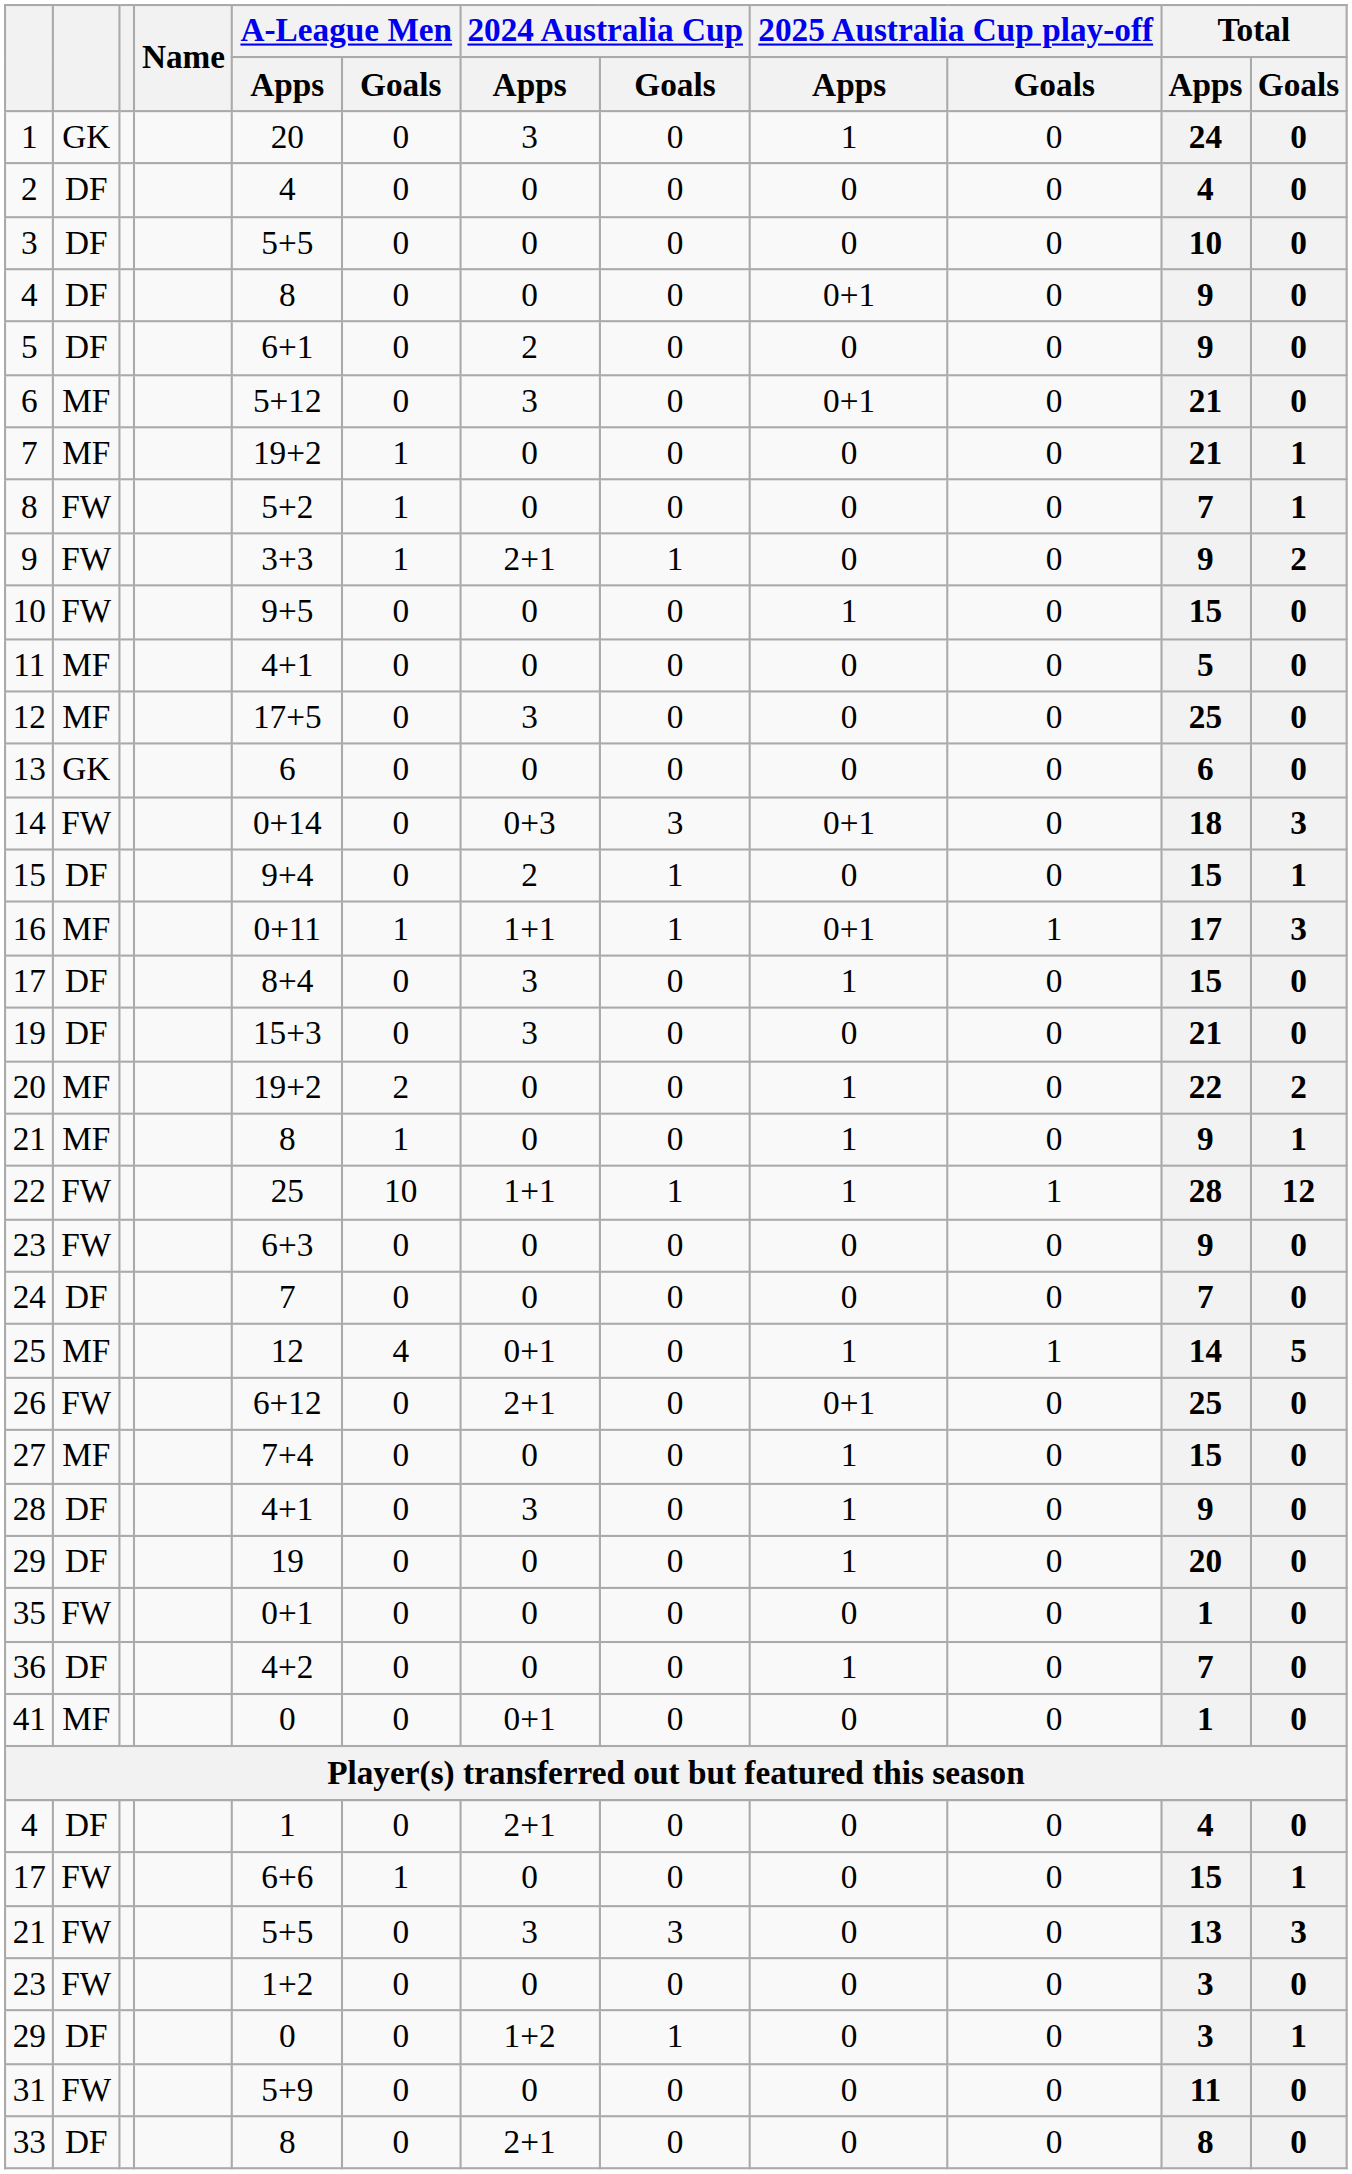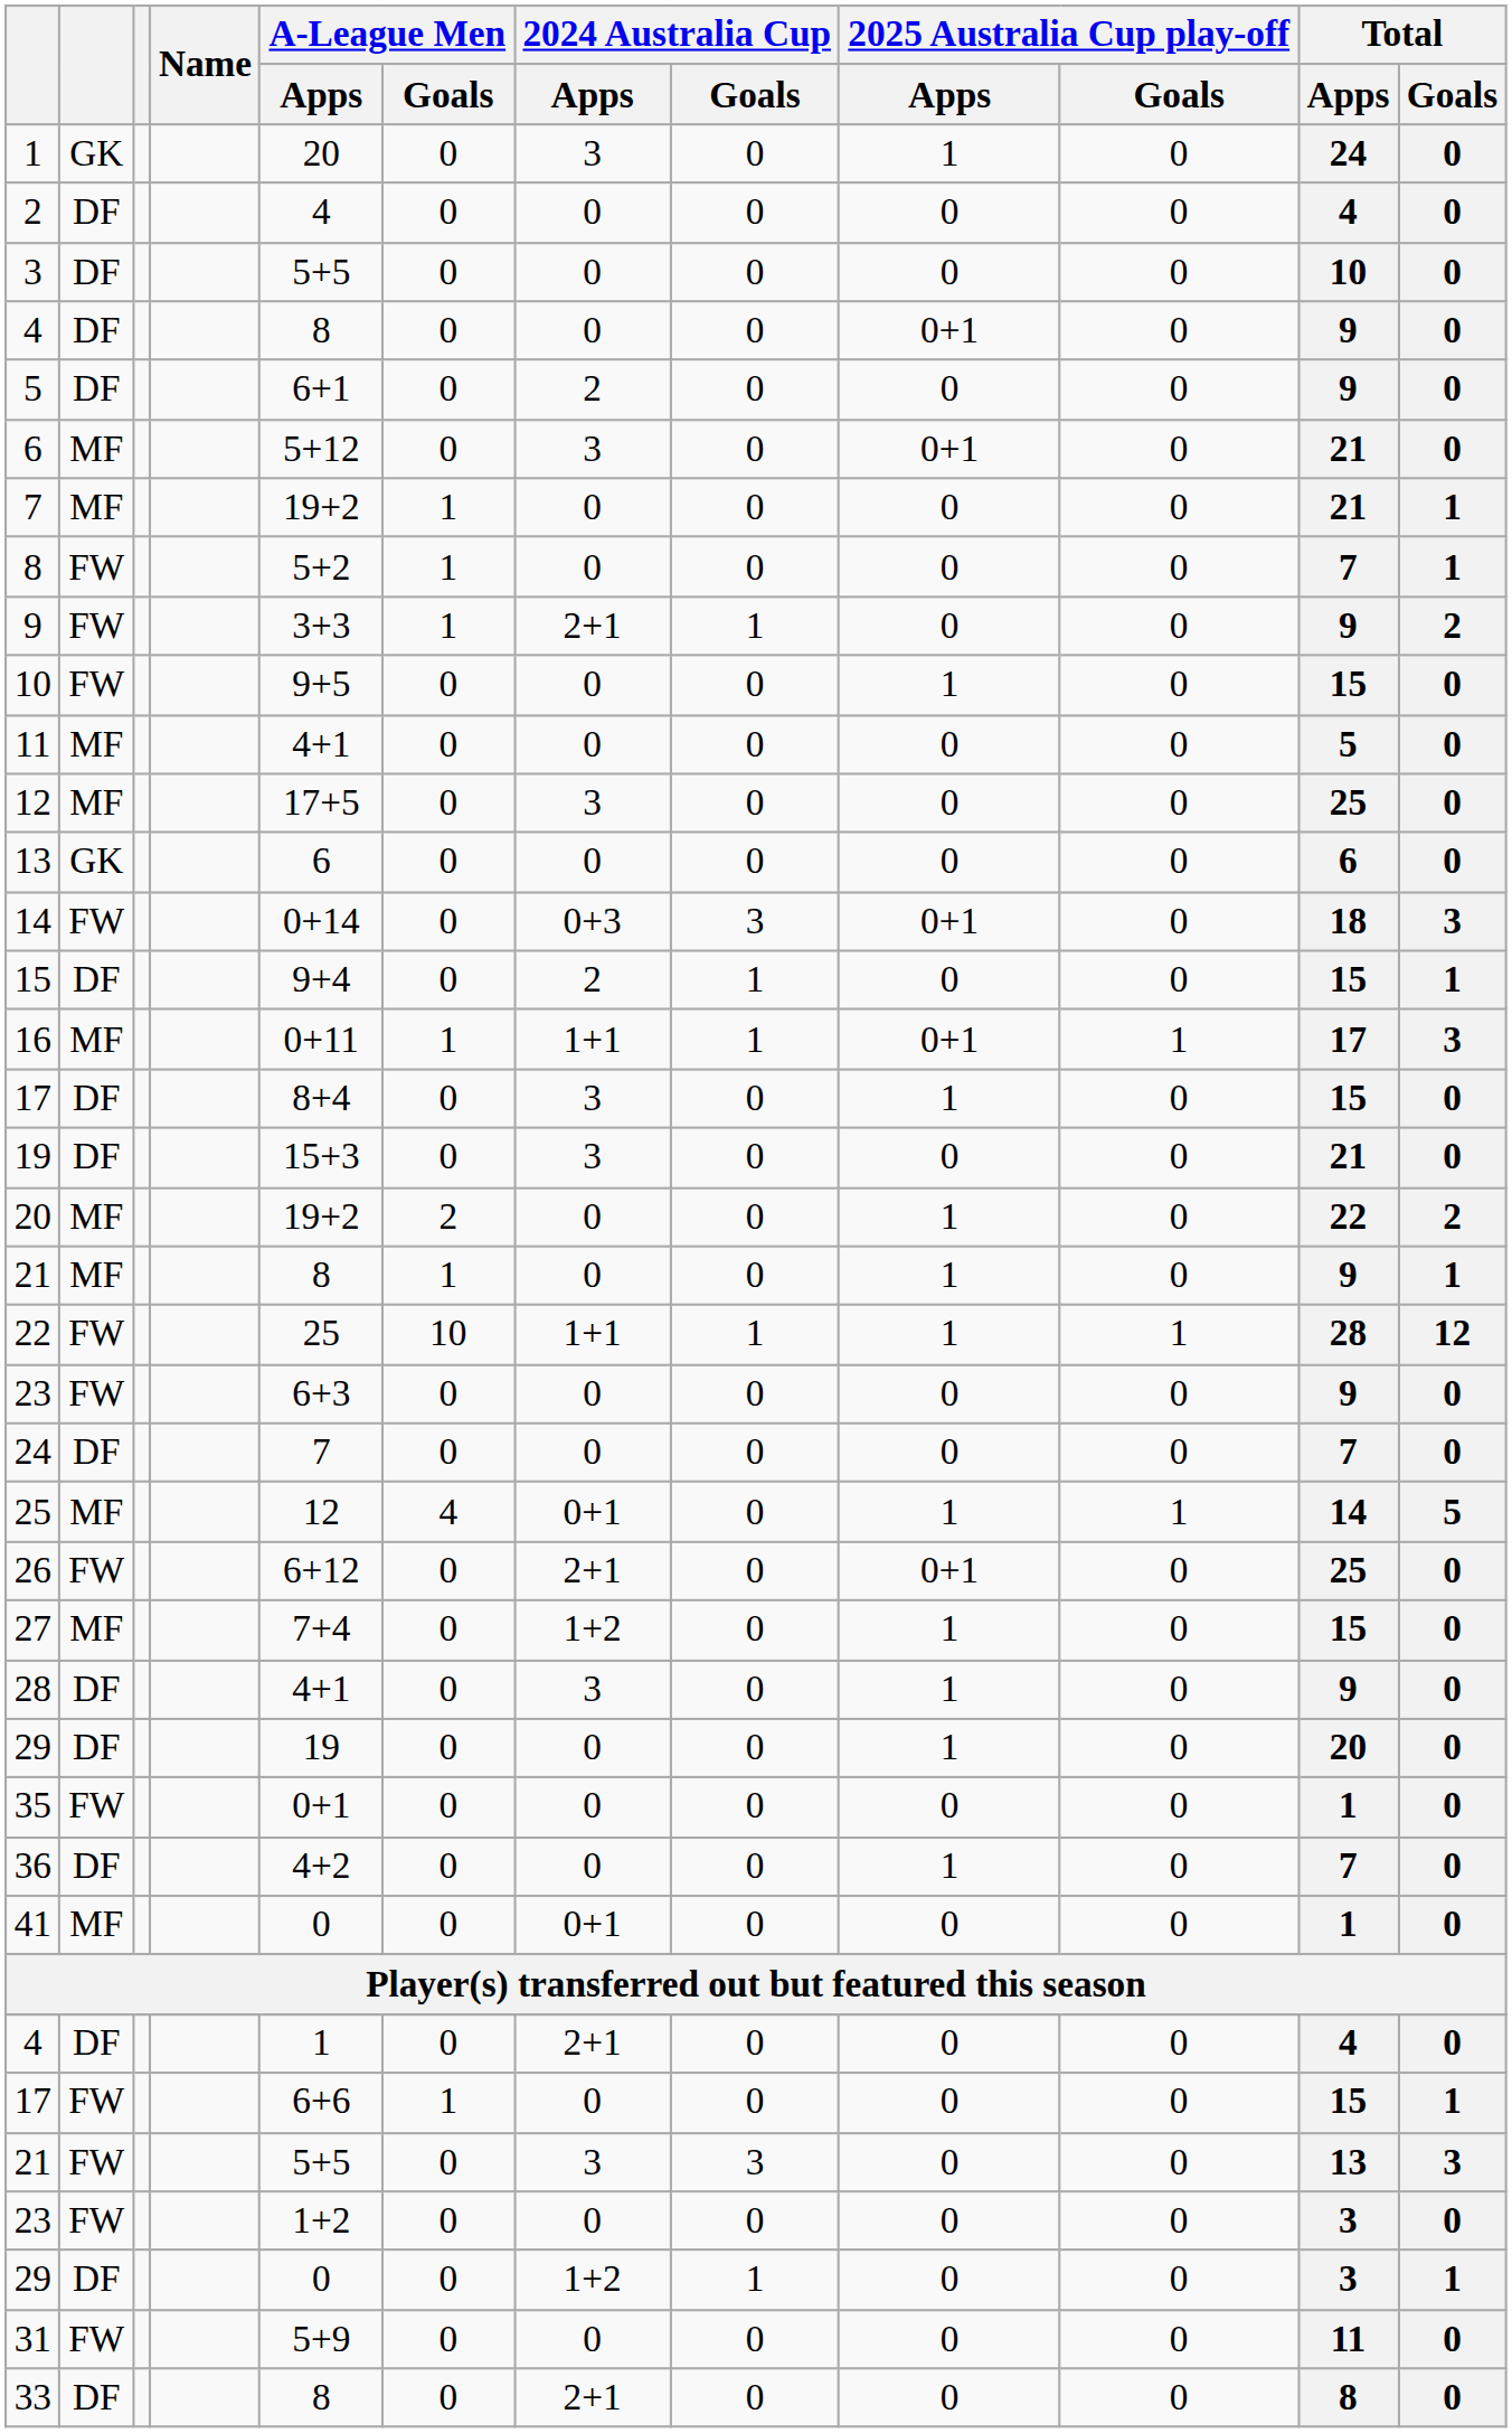27 | 2024 Australia Cup / Apps: 0 -> 1+2
